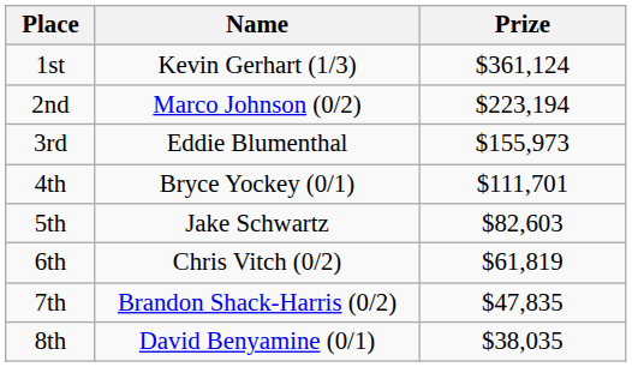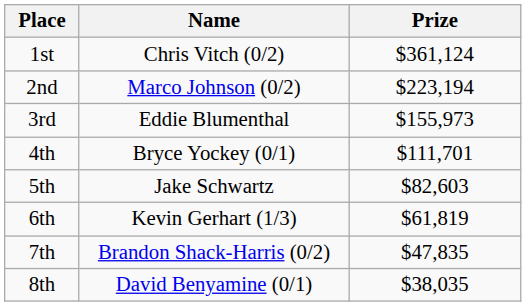1st | Name: Kevin Gerhart (1/3) -> Chris Vitch (0/2)
6th | Name: Chris Vitch (0/2) -> Kevin Gerhart (1/3)
